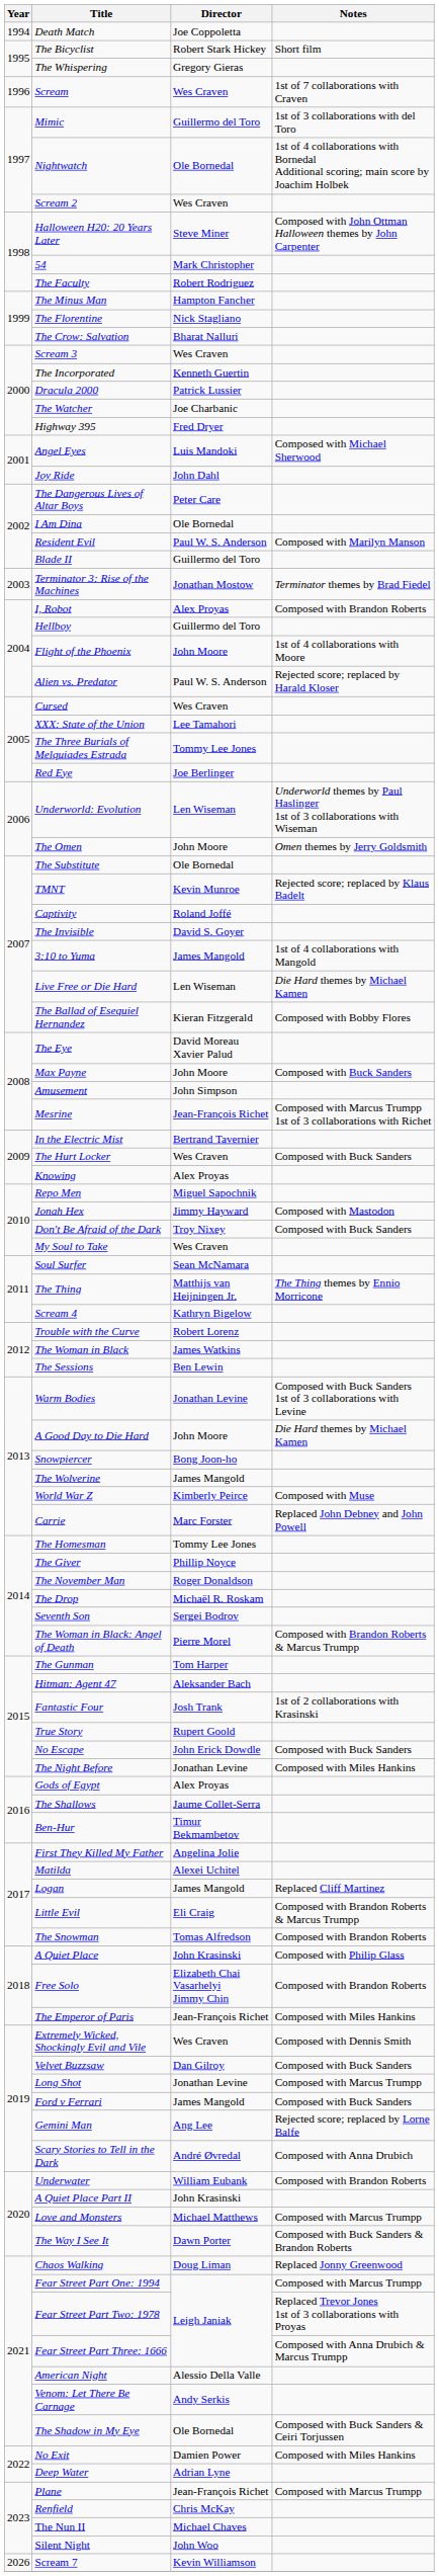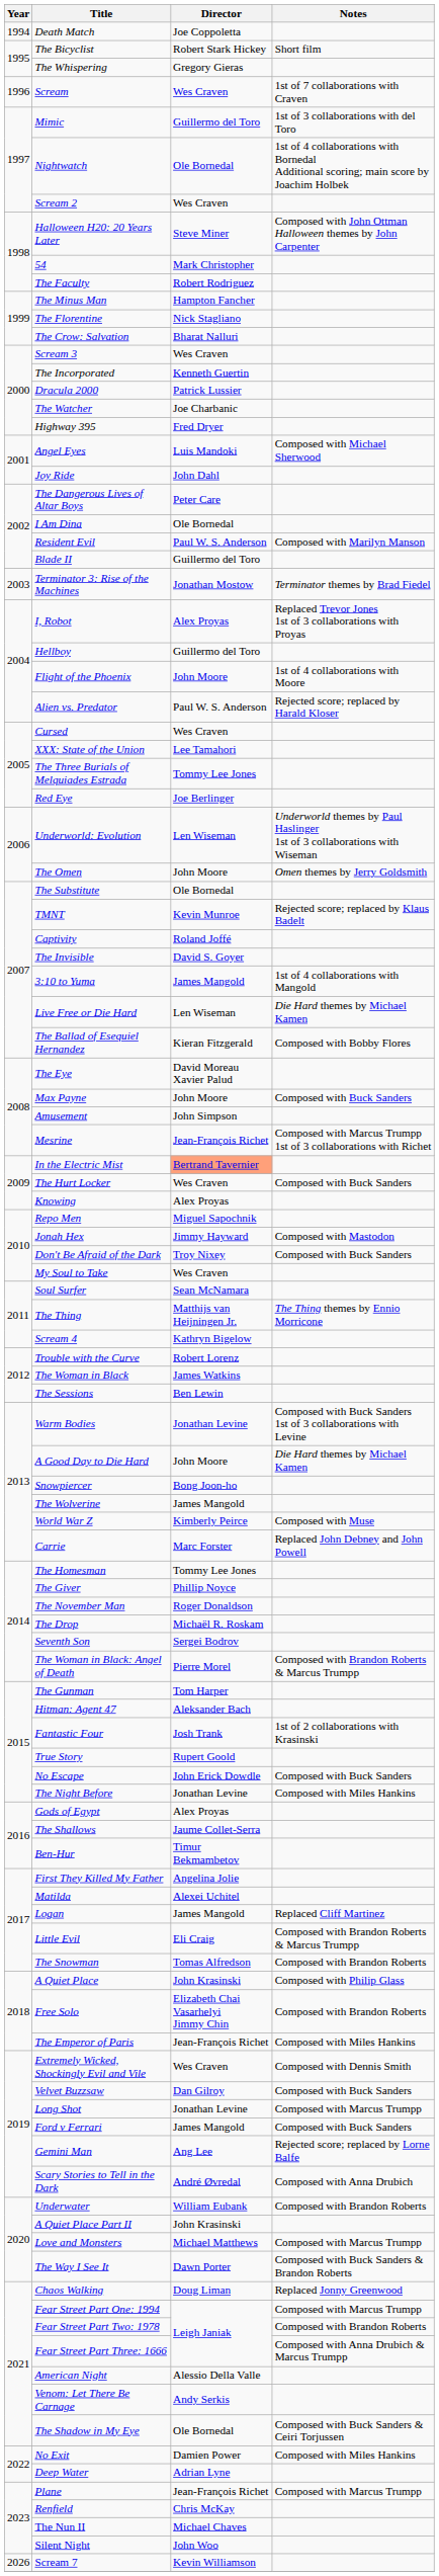I, Robot | Notes: Composed with Brandon Roberts -> Replaced Trevor Jones 1st of 3 collaborations with Proyas
In the Electric Mist | Director: no background -> lightsalmon background
Fear Street Part Two: 1978 | Notes: Replaced Trevor Jones 1st of 3 collaborations with Proyas -> Composed with Brandon Roberts
